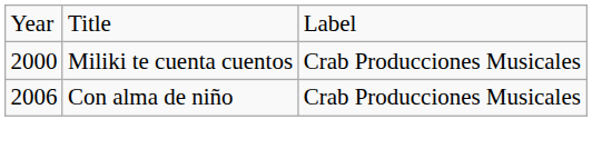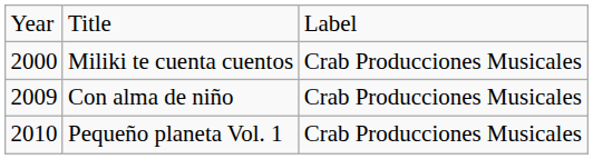Con alma de niño | column 1: 2006 -> 2009
+ row: 2010 | Pequeño planeta Vol. 1 | Crab Producciones Musicales
